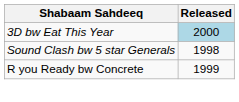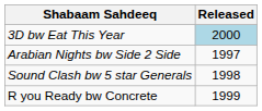+ row: Arabian Nights bw Side 2 Side | 1997
